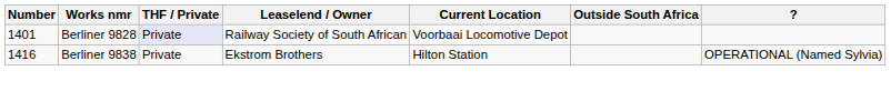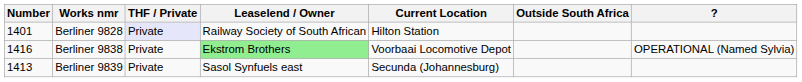Berliner 9828 | Current Location: Voorbaai Locomotive Depot -> Hilton Station
Berliner 9838 | Leaselend / Owner: no background -> lightgreen background
Berliner 9838 | Current Location: Hilton Station -> Voorbaai Locomotive Depot
+ row: 1413 | Berliner 9839 | Private | Sasol Synfuels east | Secunda (Johannesburg)
